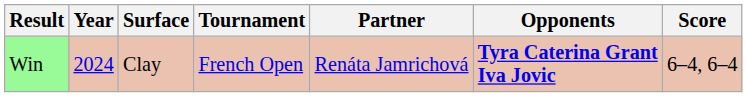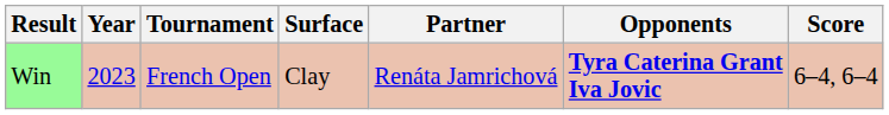columns swapped: Tournament <-> Surface
Win | Year: 2024 -> 2023
